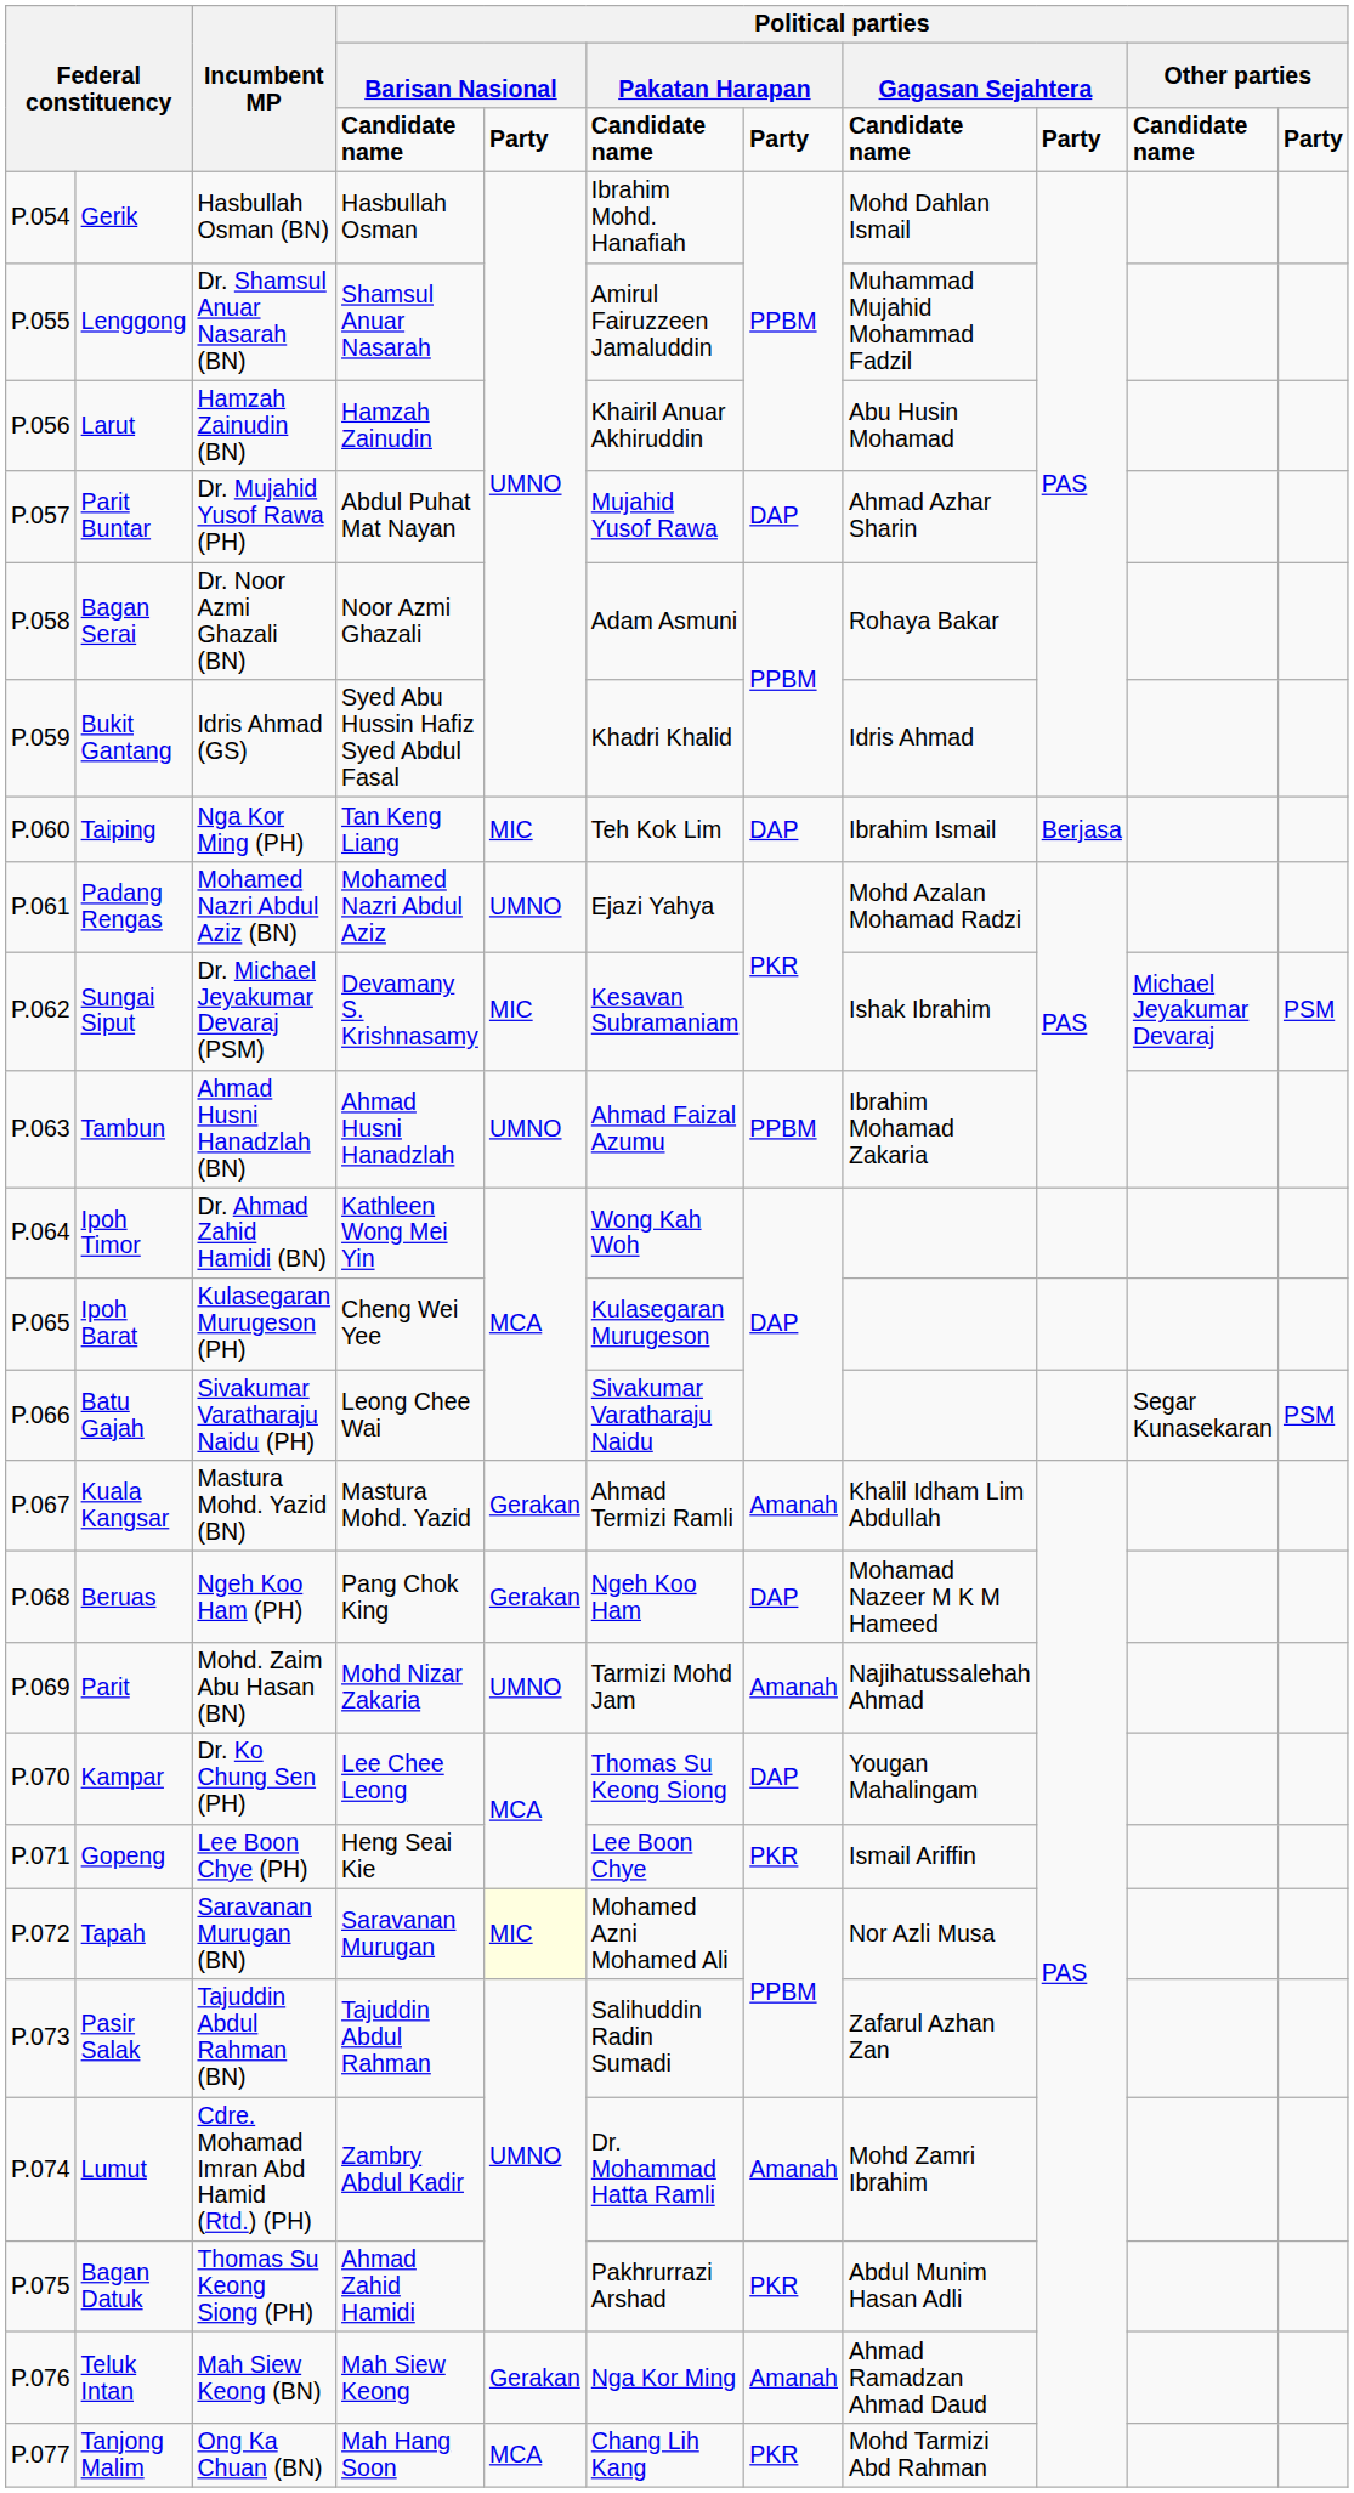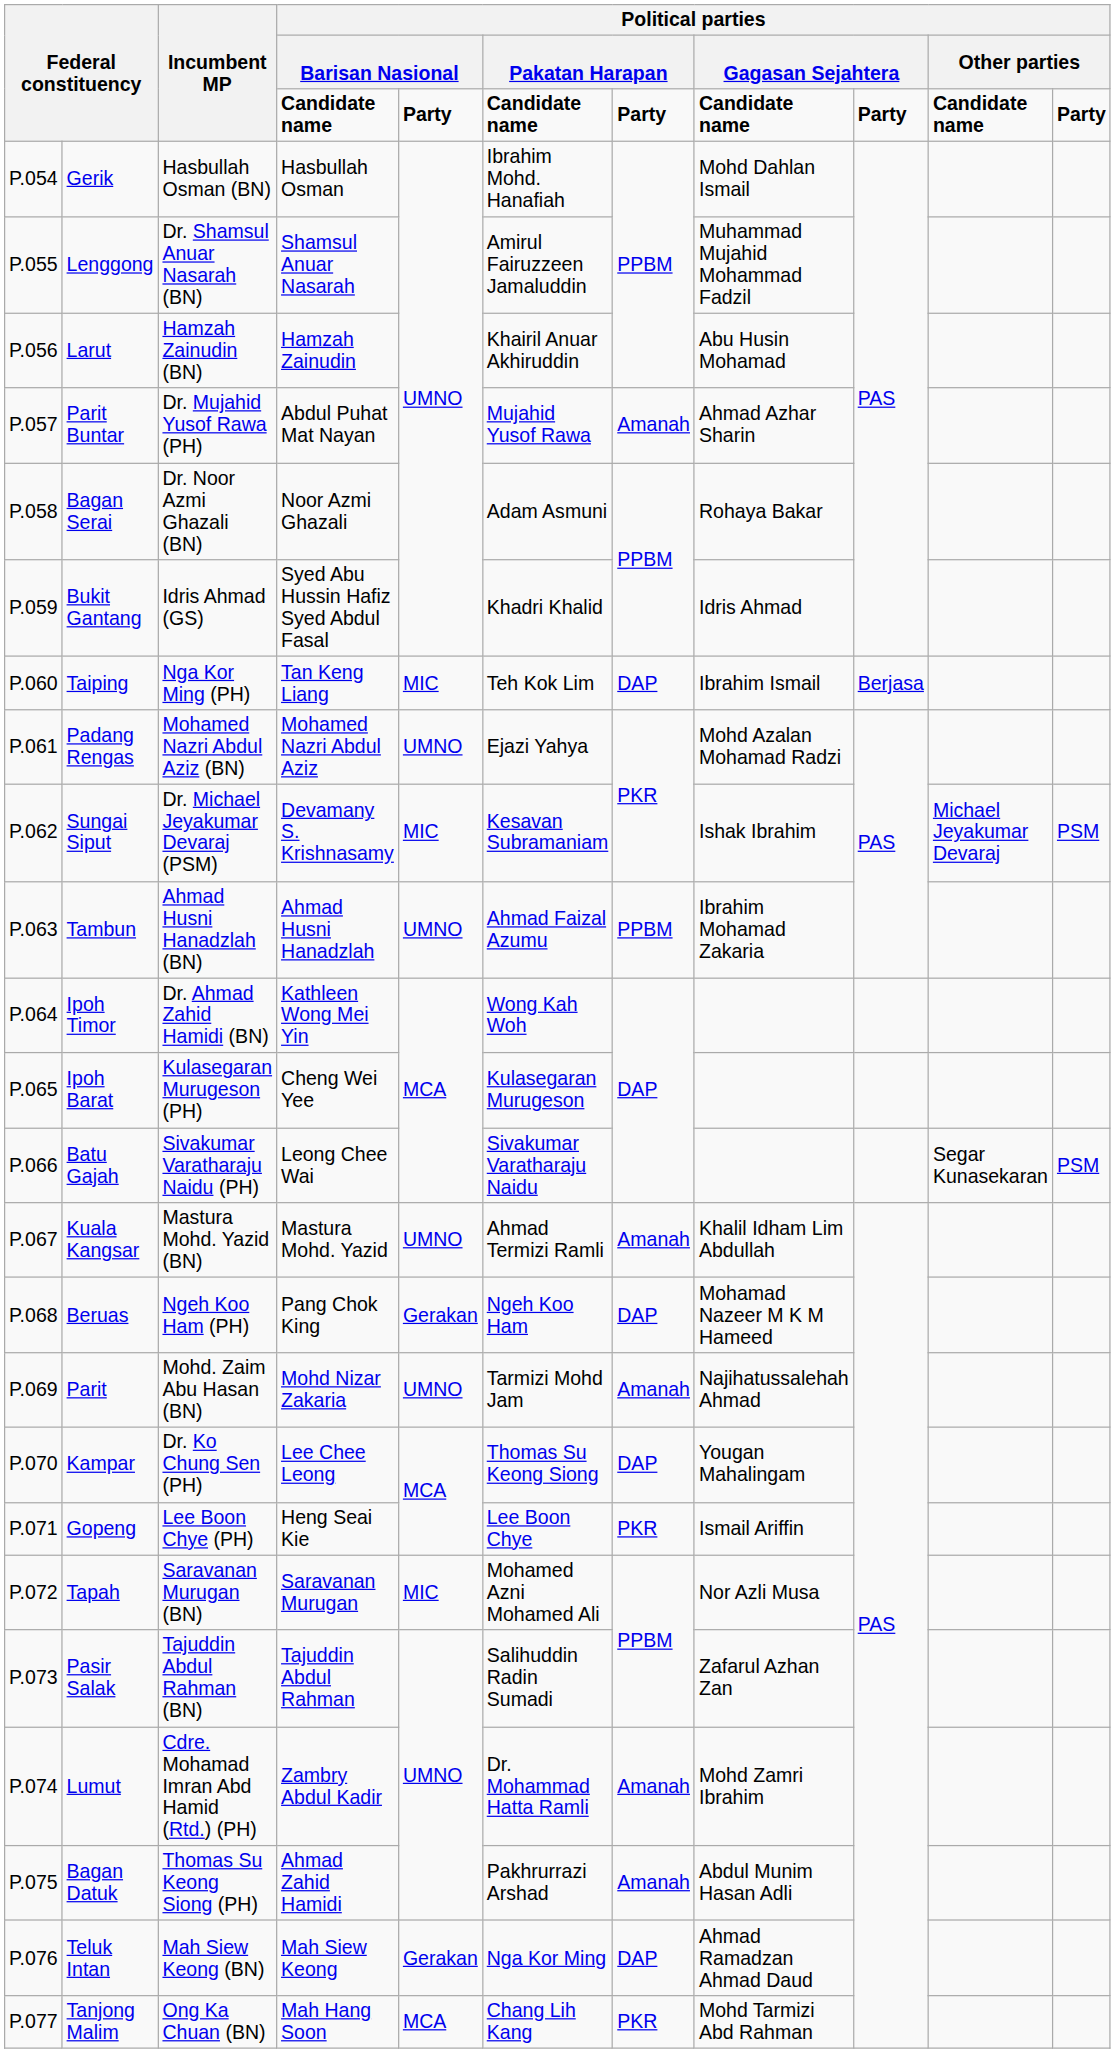Parit Buntar | column 7: DAP -> Amanah
Kuala Kangsar | column 5: Gerakan -> UMNO
Tapah | column 5: lightyellow background -> no background
Bagan Datuk | column 7: PKR -> Amanah
Teluk Intan | column 7: Amanah -> DAP
